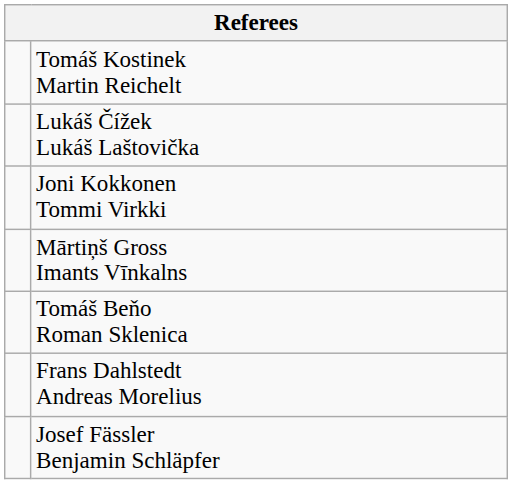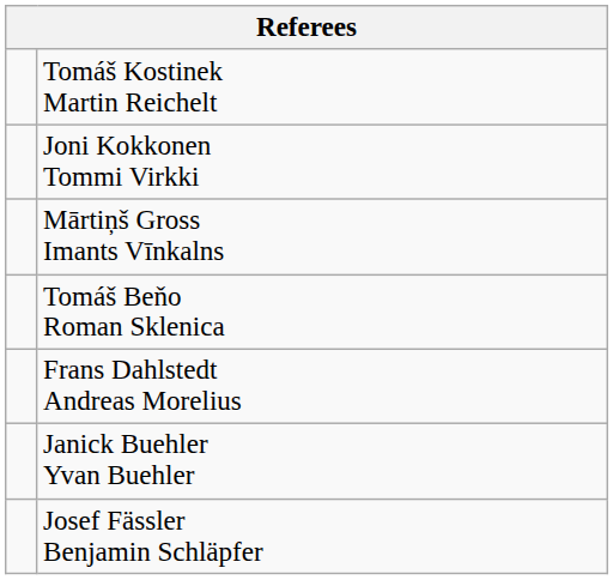- row: Lukáš Čížek Lukáš Laštovička
+ row: Janick Buehler Yvan Buehler
